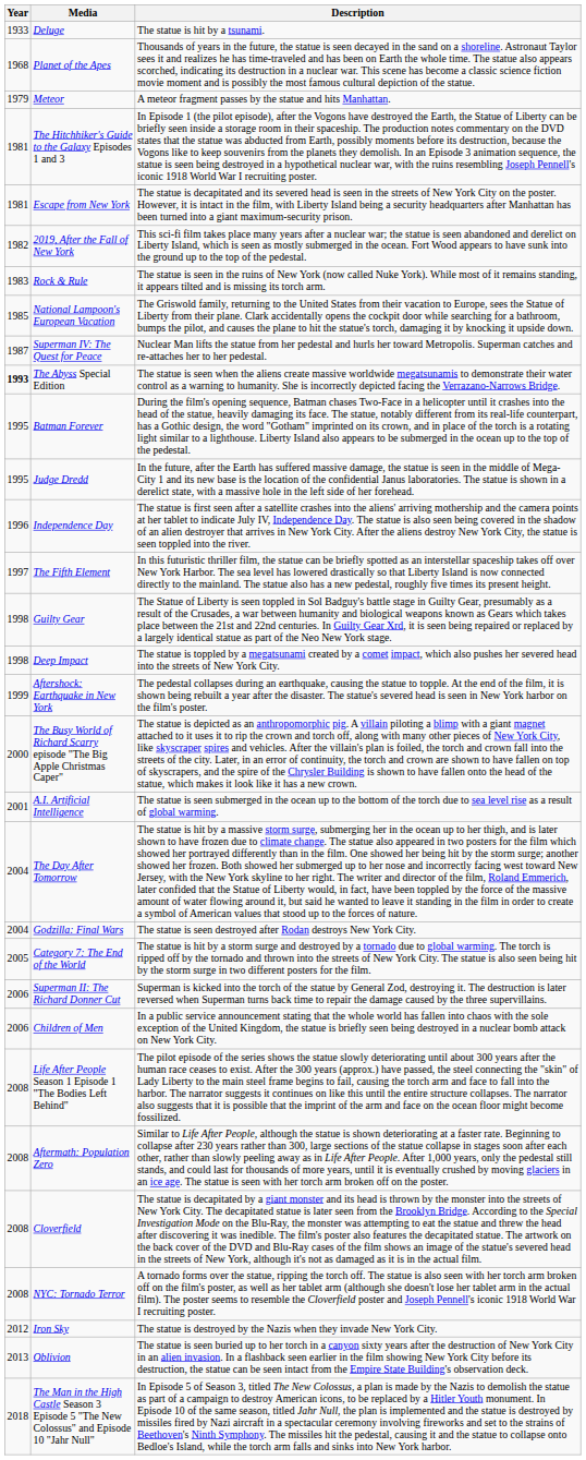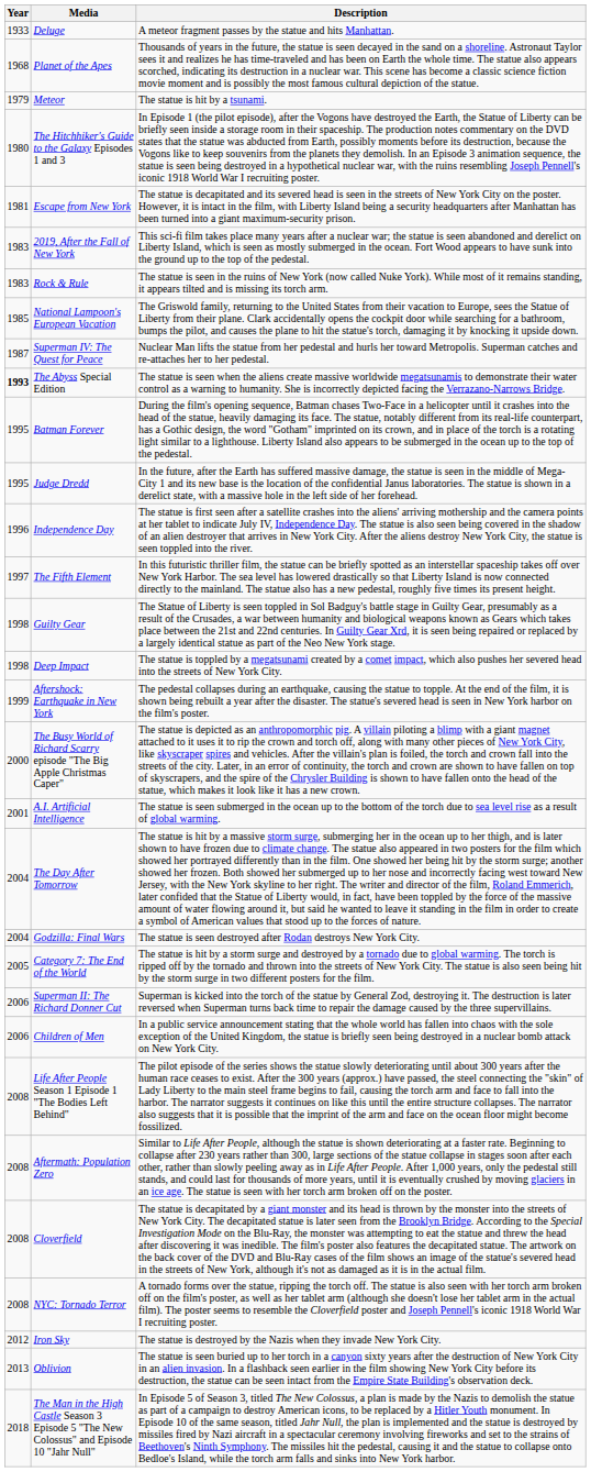Deluge | Description: The statue is hit by a tsunami. -> A meteor fragment passes by the statue and hits Manhattan.
Meteor | Description: A meteor fragment passes by the statue and hits Manhattan. -> The statue is hit by a tsunami.
The Hitchhiker's Guide to the Galaxy Episodes 1 and 3 | Year: 1981 -> 1980
2019, After the Fall of New York | Year: 1982 -> 1983
